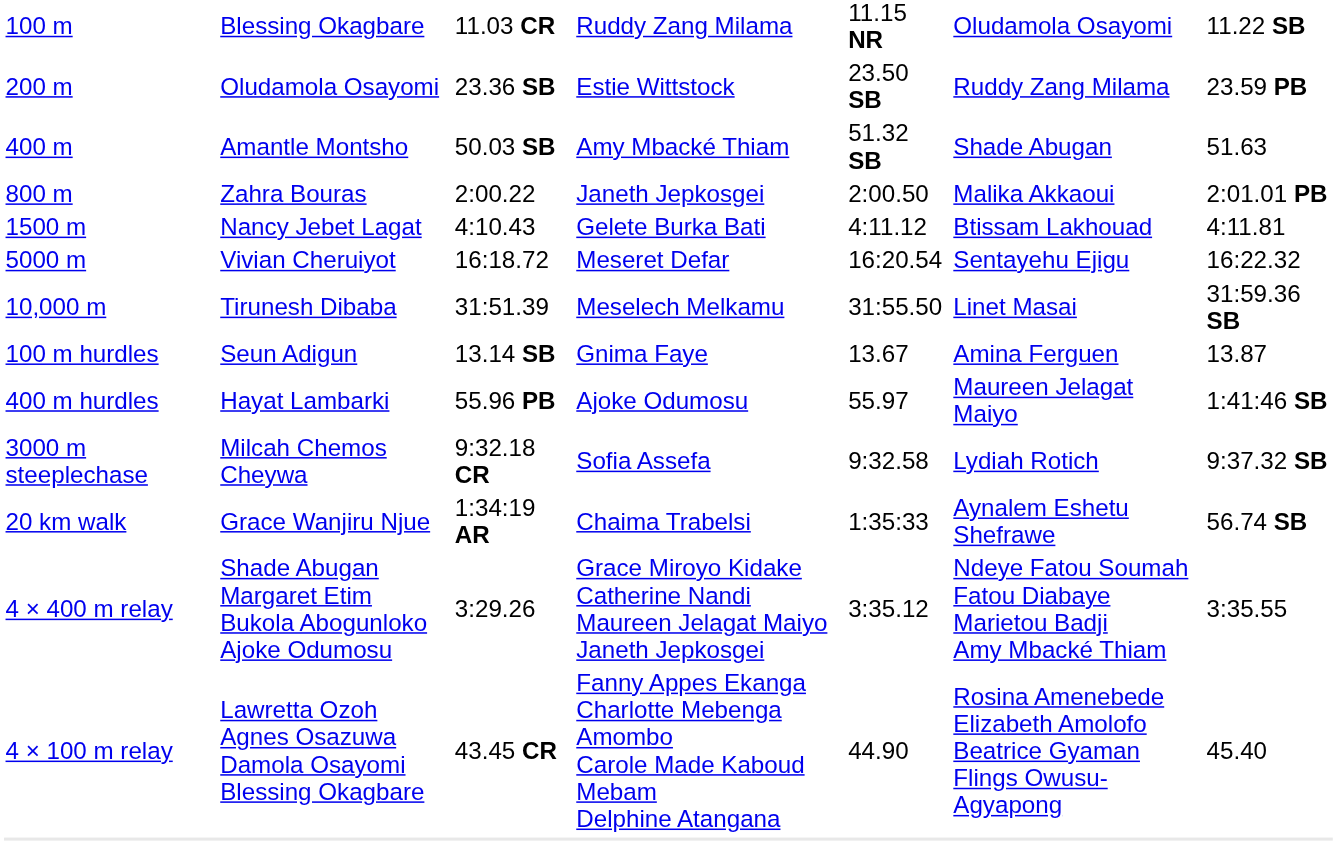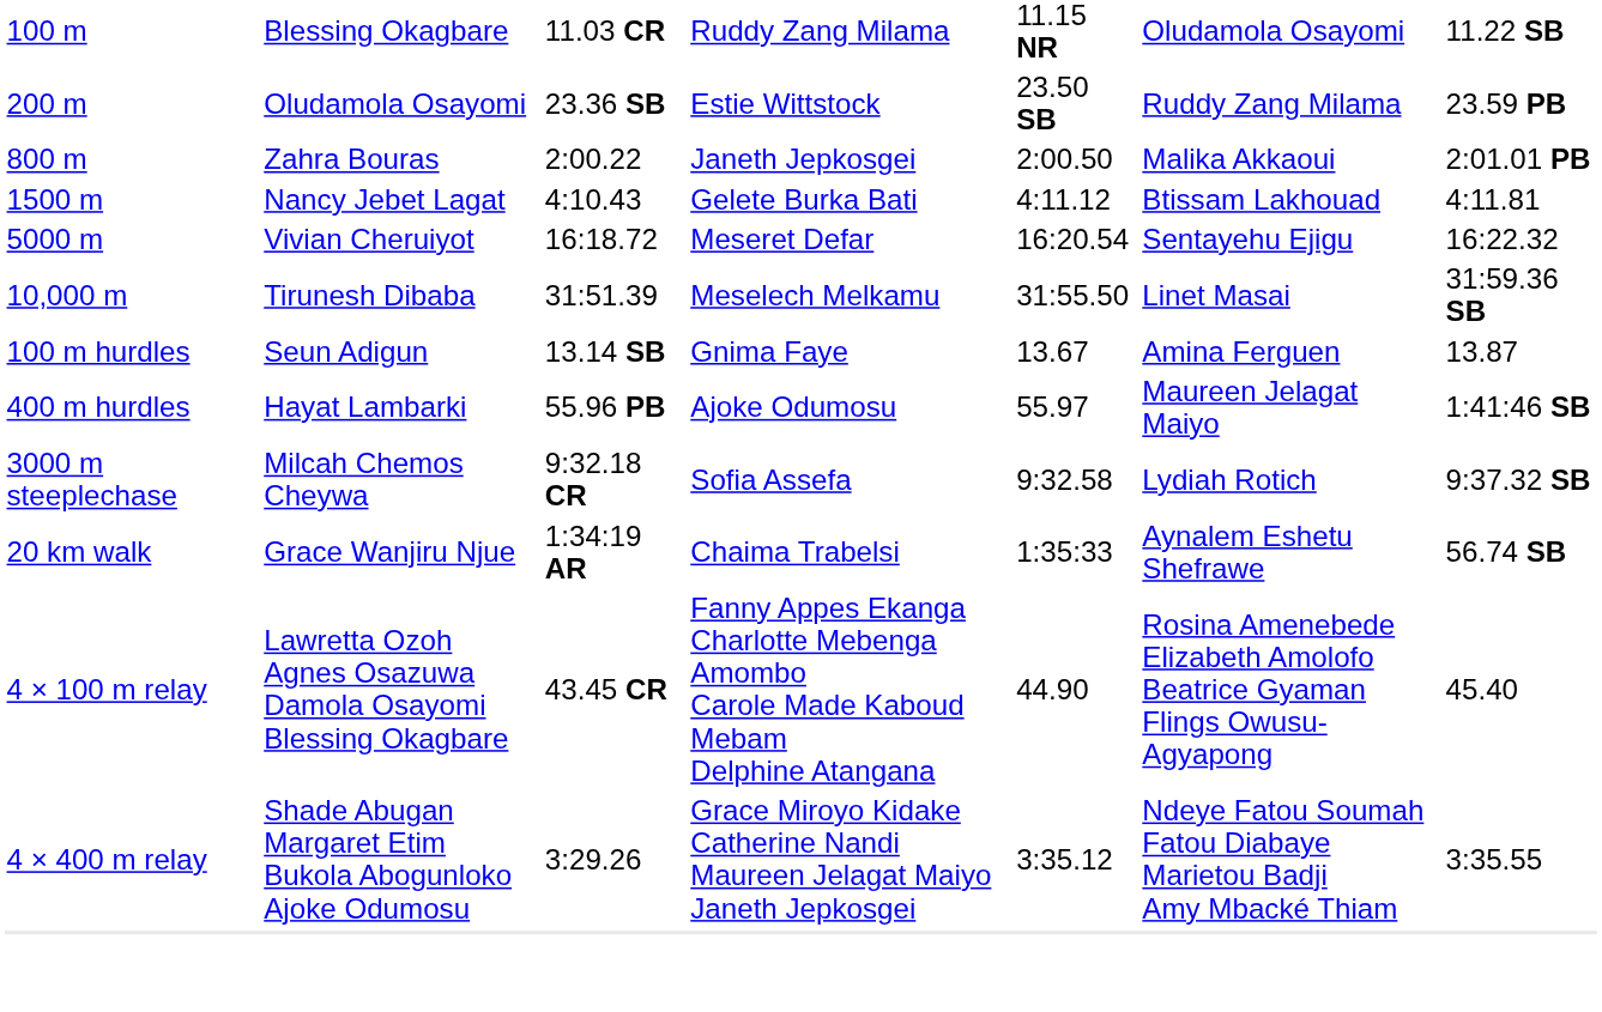- row: 400 m | Amantle Montsho | 50.03 SB | Amy Mbacké Thiam | 51.32 SB | Shade Abugan | 51.63
rows swapped: Lawretta Ozoh Agnes Osazuwa Damola Osayomi Blessing Okagbare <-> Shade Abugan Margaret Etim Bukola Abogunloko Ajoke Odumosu
